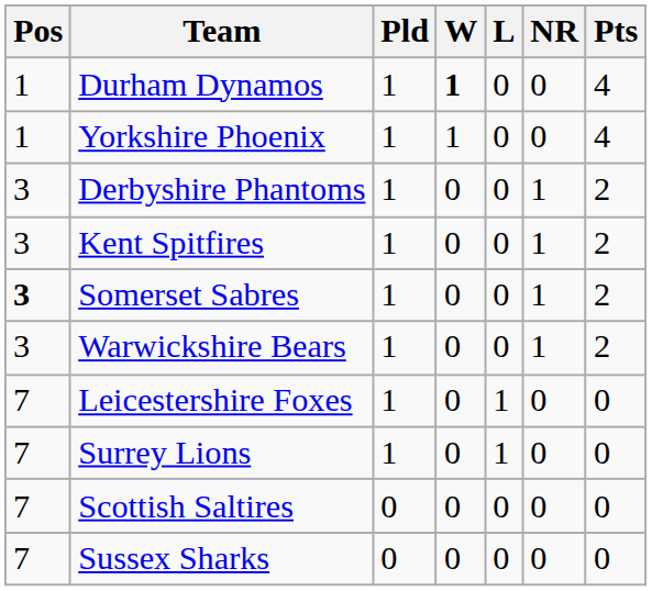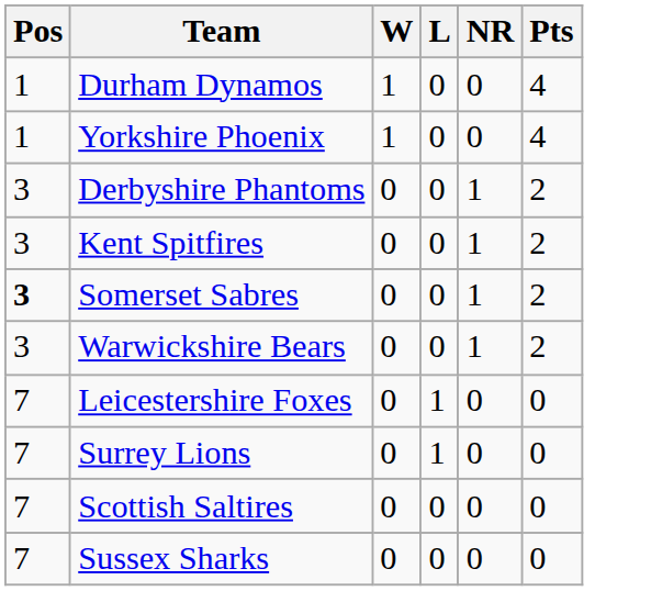- column: Pld | 1 | 1 | 1 | 1 | 1 | 1 | 1 | 1 | 0 | 0
Durham Dynamos | W: bold -> normal
